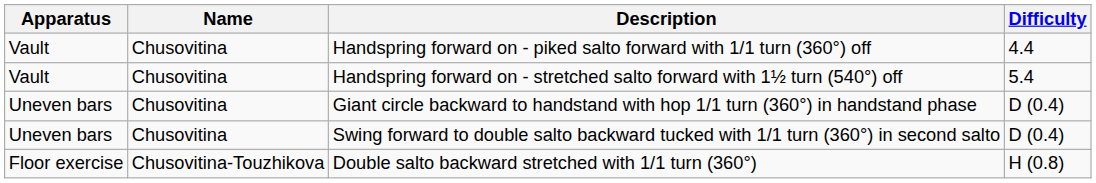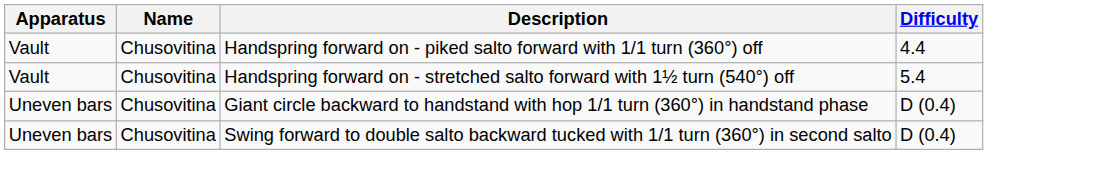- row: Floor exercise | Chusovitina-Touzhikova | Double salto backward stretched with 1/1 turn (360°) | H (0.8)
